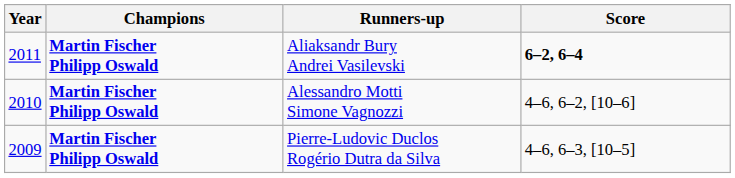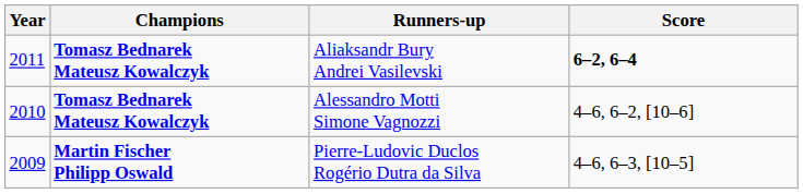Aliaksandr Bury Andrei Vasilevski | Champions: Martin Fischer Philipp Oswald -> Tomasz Bednarek Mateusz Kowalczyk
Alessandro Motti Simone Vagnozzi | Champions: Martin Fischer Philipp Oswald -> Tomasz Bednarek Mateusz Kowalczyk
